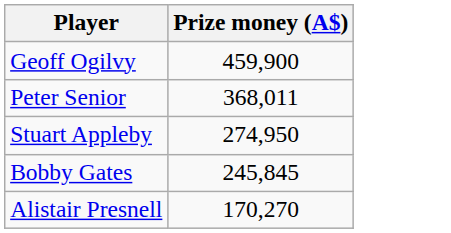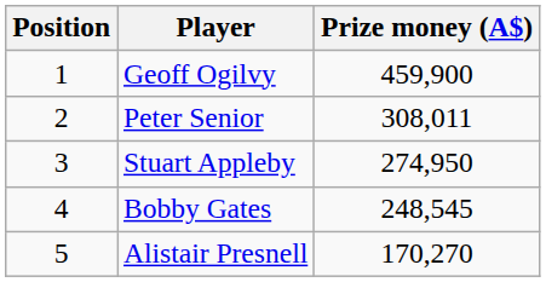+ column: Position | 1 | 2 | 3 | 4 | 5
Peter Senior | Prize money (A$): 368,011 -> 308,011
Bobby Gates | Prize money (A$): 245,845 -> 248,545
